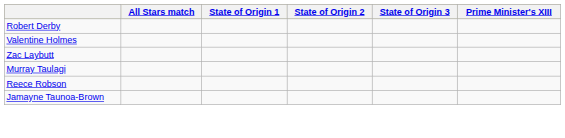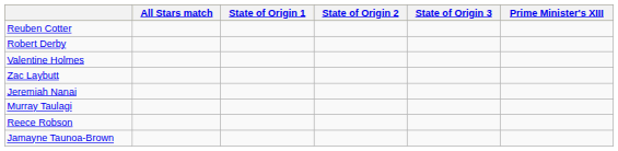+ row: Reuben Cotter
+ row: Jeremiah Nanai
